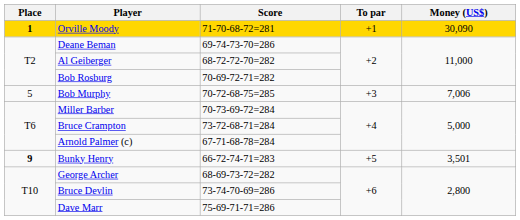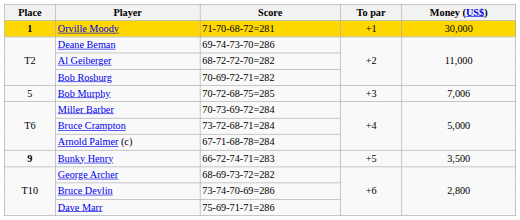Orville Moody | Money (US$): 30,090 -> 30,000
Bunky Henry | Money (US$): 3,501 -> 3,500
